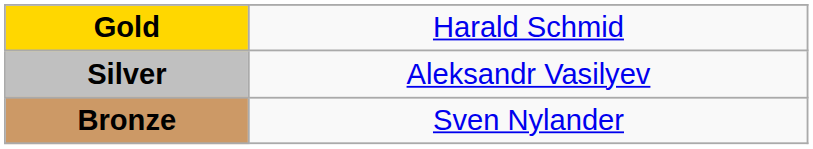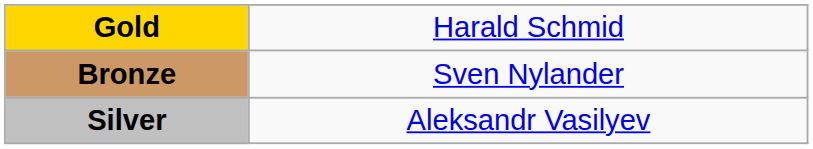rows swapped: Silver <-> Bronze
